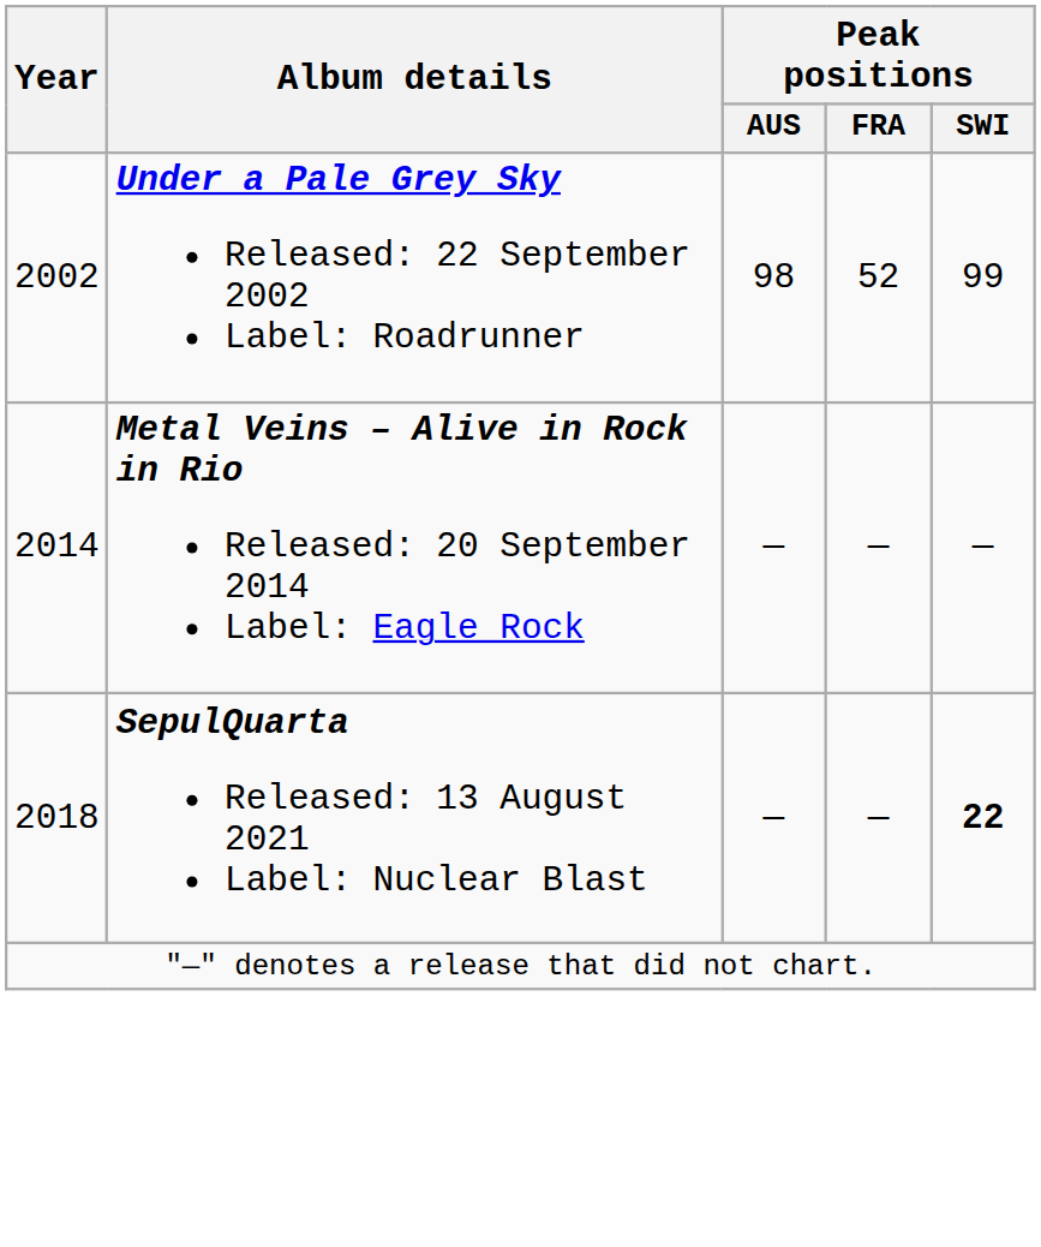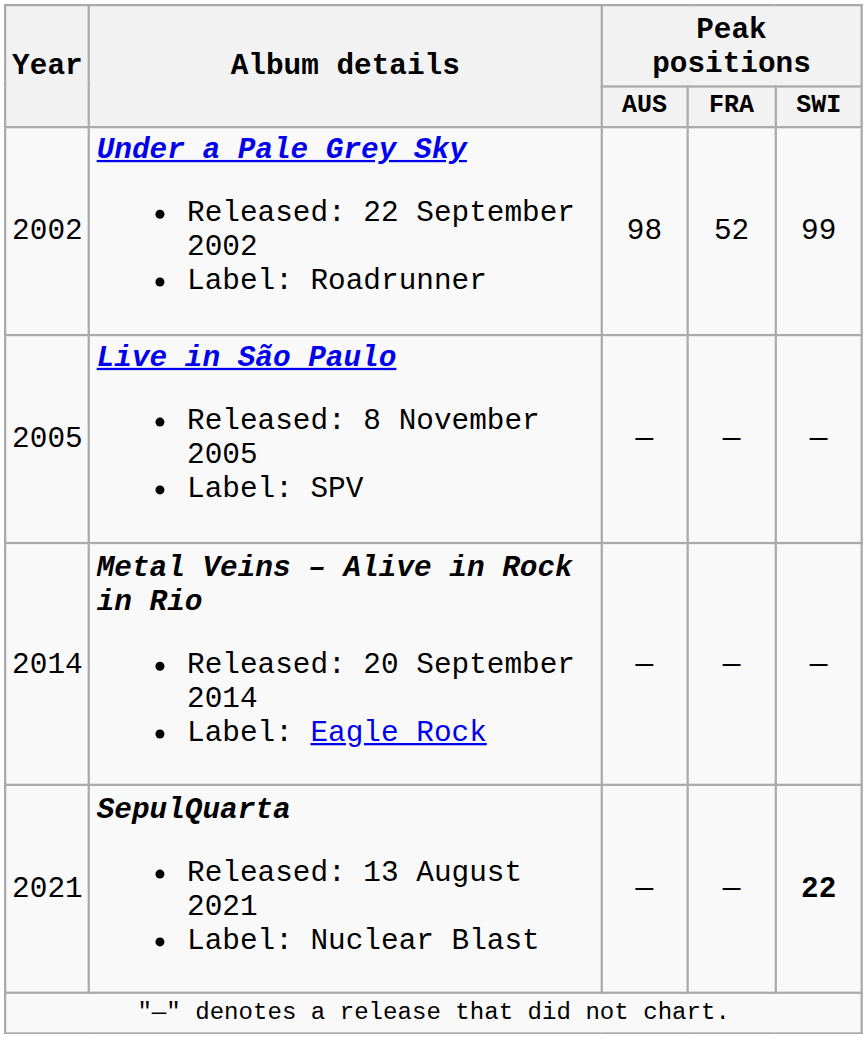+ row: 2005 | Live in São Paulo Released: 8 November 2005 Label: SPV | — | — | —
SepulQuarta Released: 13 August 2021 Label: Nuclear Blast | Year: 2018 -> 2021
